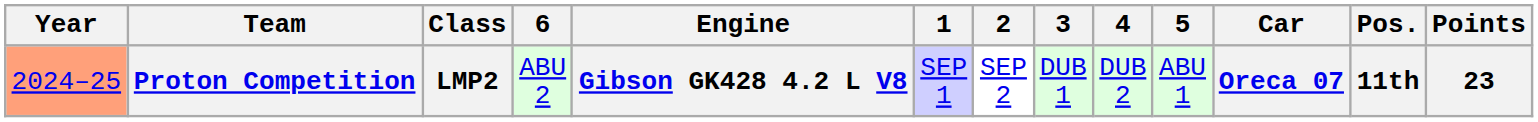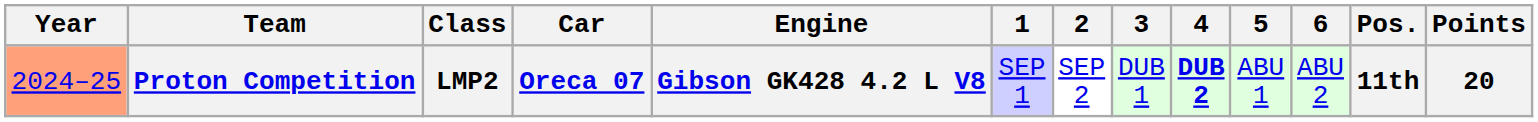columns swapped: Car <-> 6
Proton Competition | 4: normal -> bold
Proton Competition | Points: 23 -> 20
